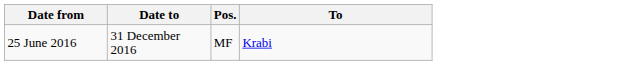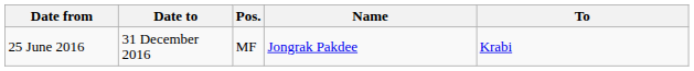+ column: Name | Jongrak Pakdee
